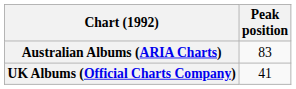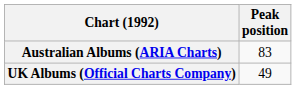UK Albums (Official Charts Company) | Peak position: 41 -> 49
